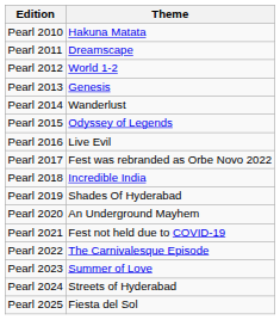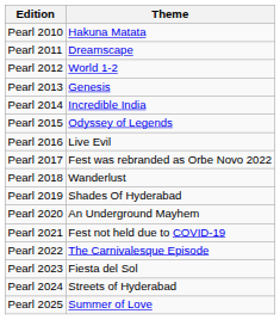Pearl 2014 | Theme: Wanderlust -> Incredible India
Pearl 2018 | Theme: Incredible India -> Wanderlust
Pearl 2023 | Theme: Summer of Love -> Fiesta del Sol
Pearl 2025 | Theme: Fiesta del Sol -> Summer of Love
